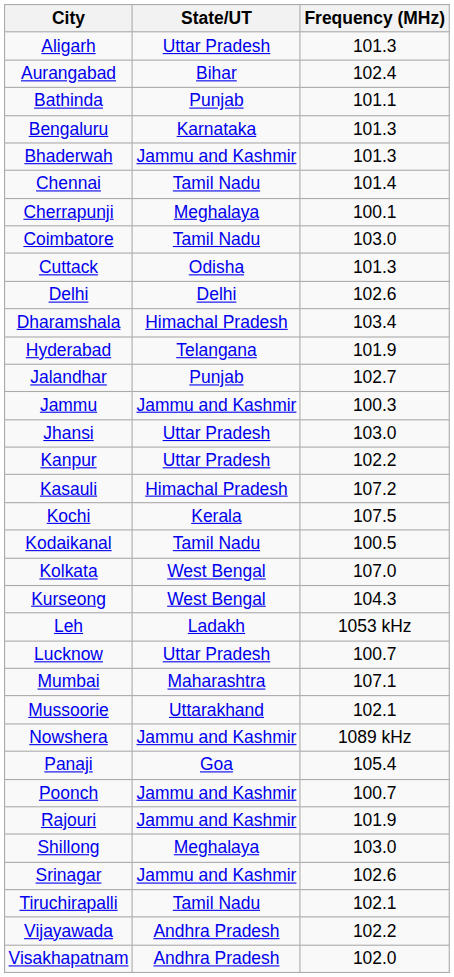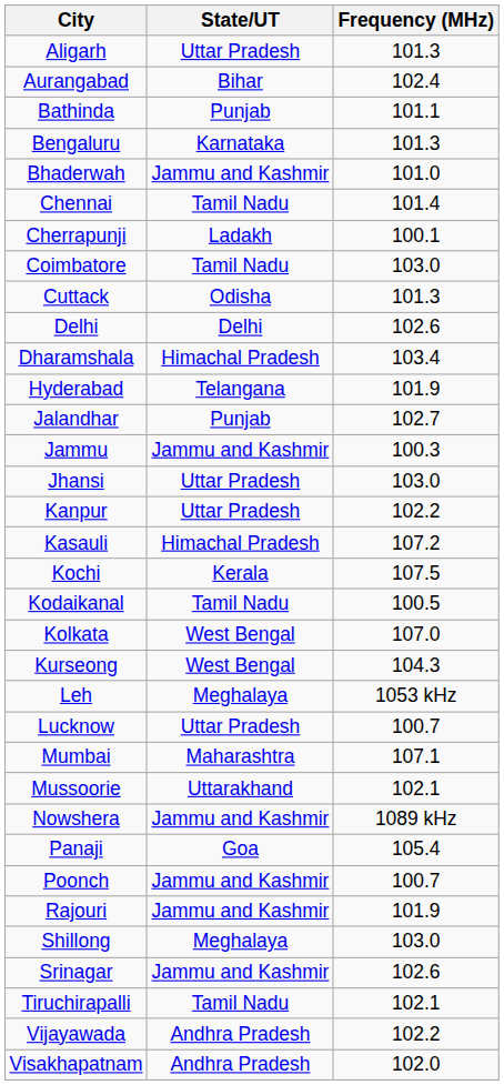Bhaderwah | Frequency (MHz): 101.3 -> 101.0
Cherrapunji | State/UT: Meghalaya -> Ladakh
Leh | State/UT: Ladakh -> Meghalaya
